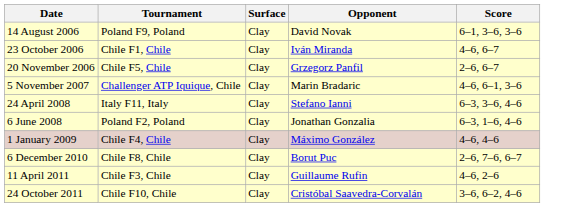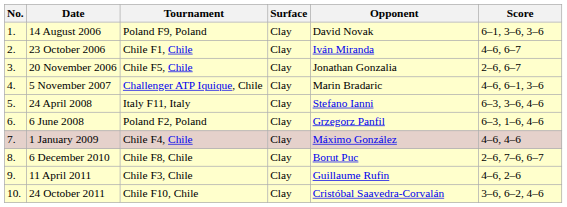+ column: No. | 1. | 2. | 3. | 4. | 5. | 6. | 7. | 8. | 9. | 10.
20 November 2006 | Opponent: Grzegorz Panfil -> Jonathan Gonzalia
6 June 2008 | Opponent: Jonathan Gonzalia -> Grzegorz Panfil
